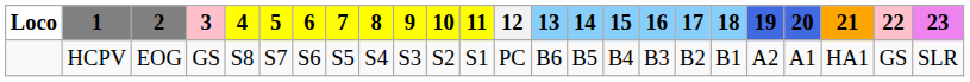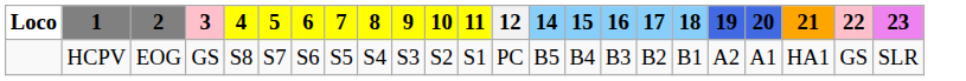- column: 13 | B6
